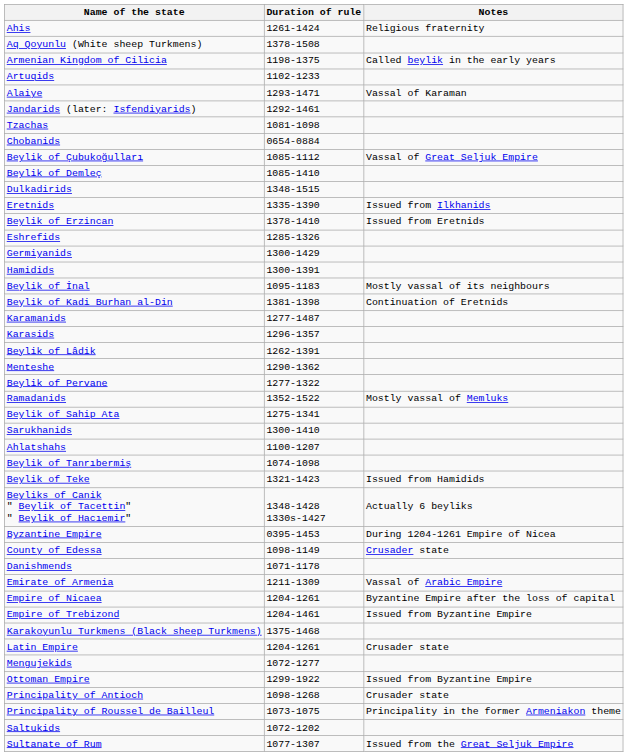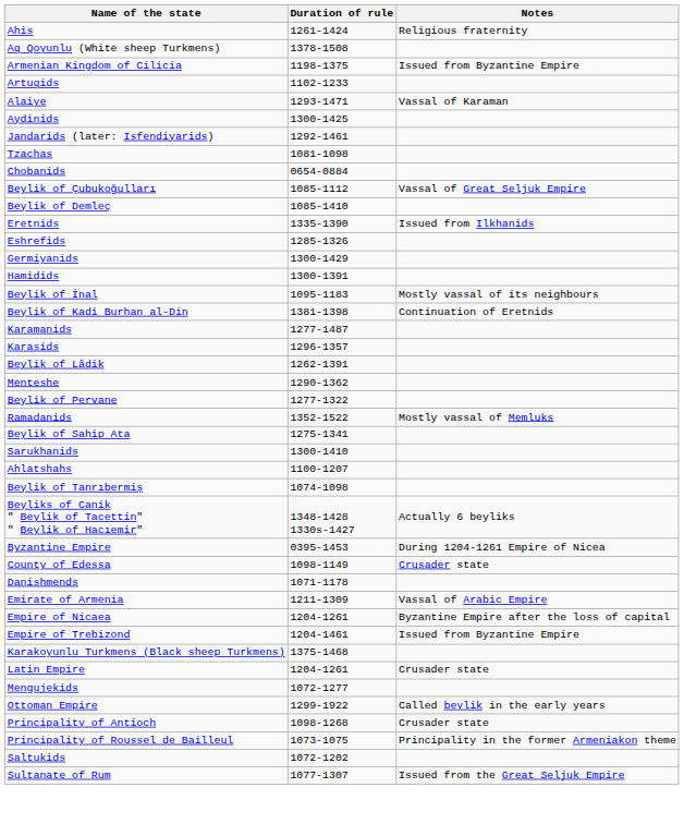Armenian Kingdom of Cilicia | Notes: Called beylik in the early years -> Issued from Byzantine Empire
+ row: Aydinids | 1300-1425
- row: Dulkadirids | 1348-1515
- row: Beylik of Erzincan | 1378-1410 | Issued from Eretnids
- row: Beylik of Teke | 1321-1423 | Issued from Hamidids
Ottoman Empire | Notes: Issued from Byzantine Empire -> Called beylik in the early years
